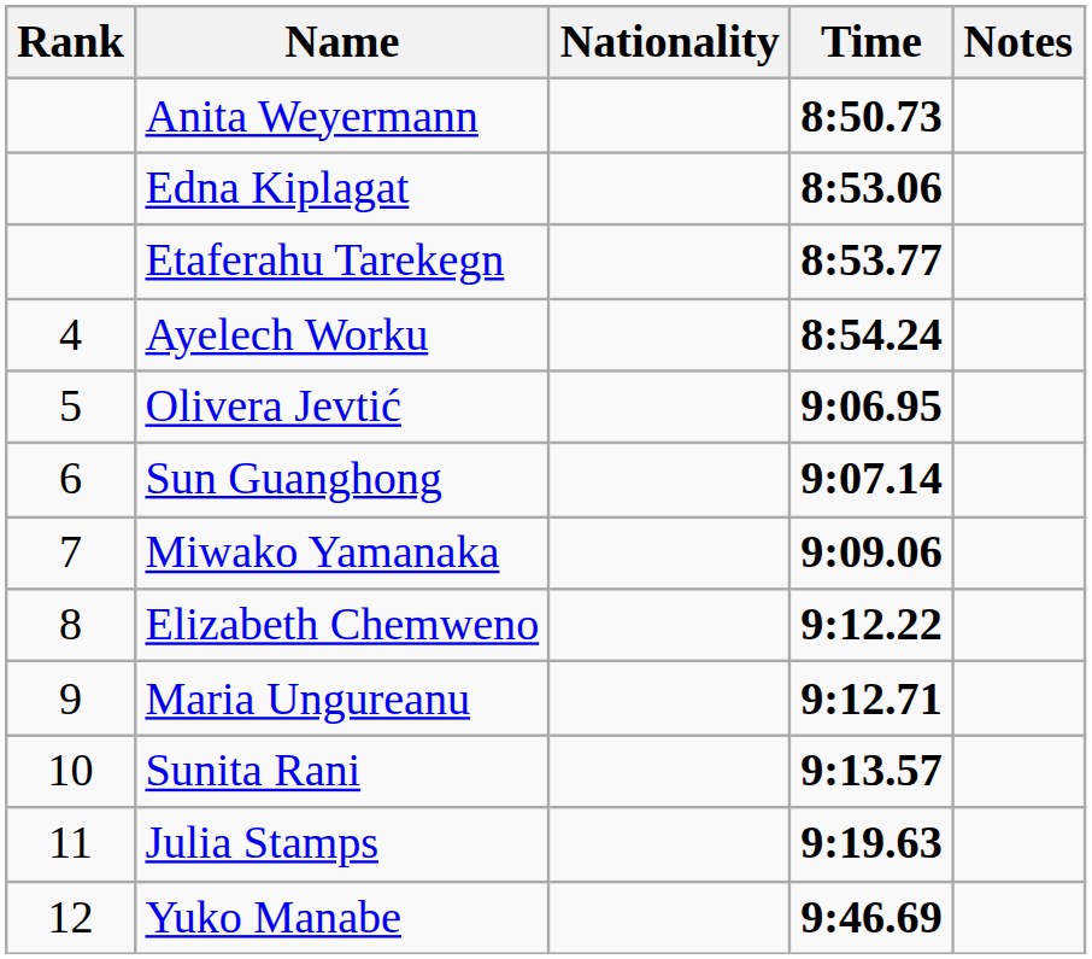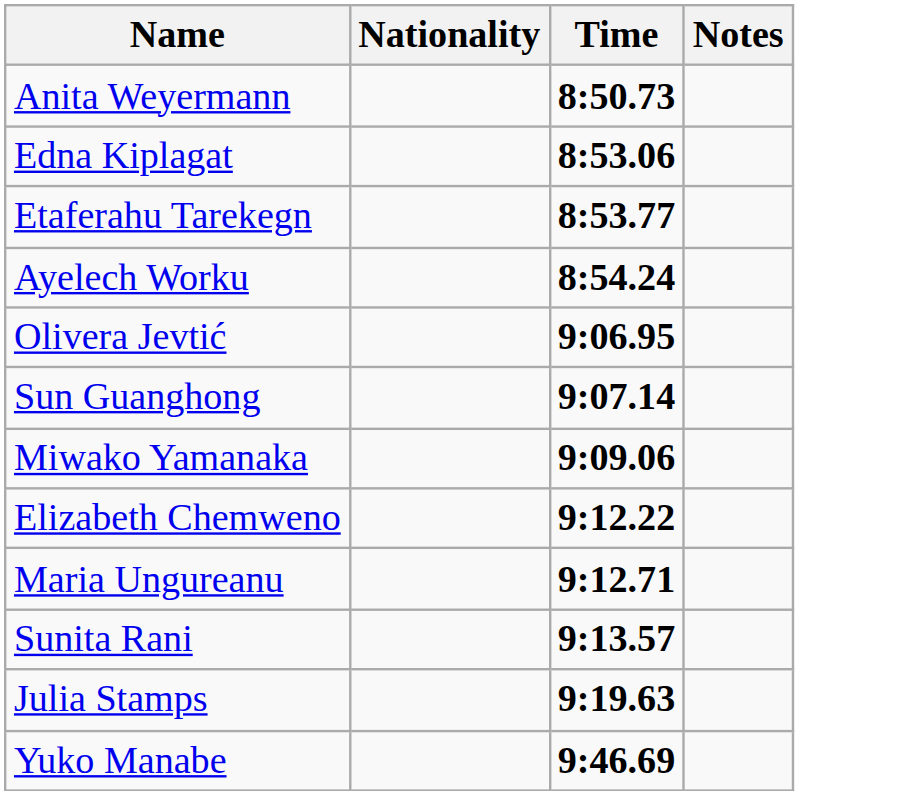- column: Rank | 4 | 5 | 6 | 7 | 8 | 9 | 10 | 11 | 12
